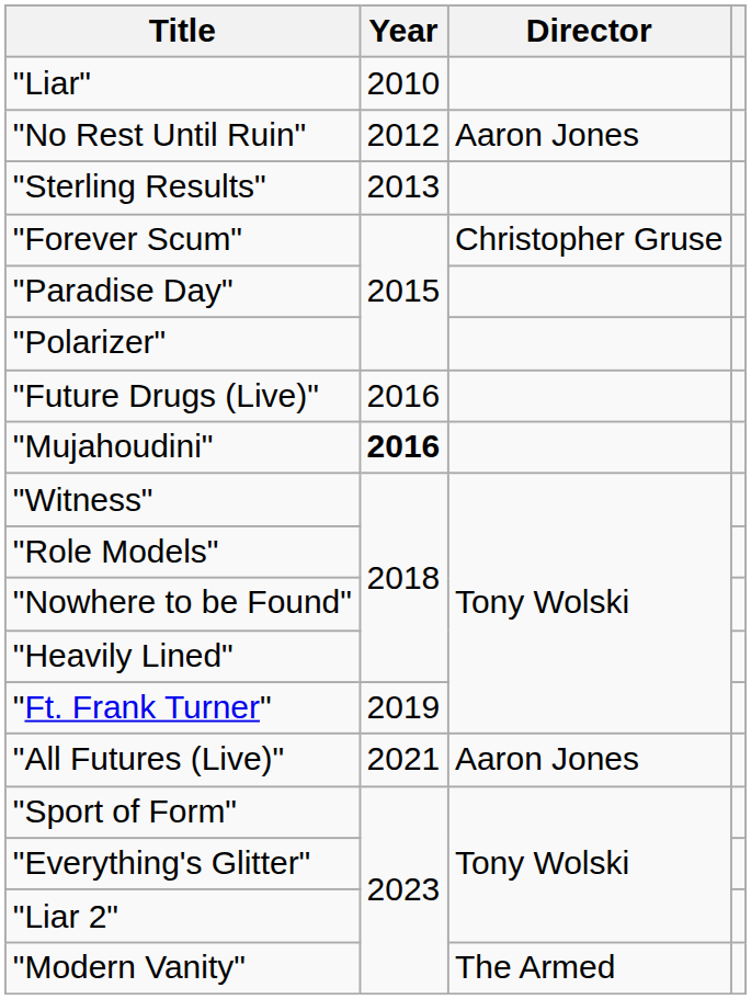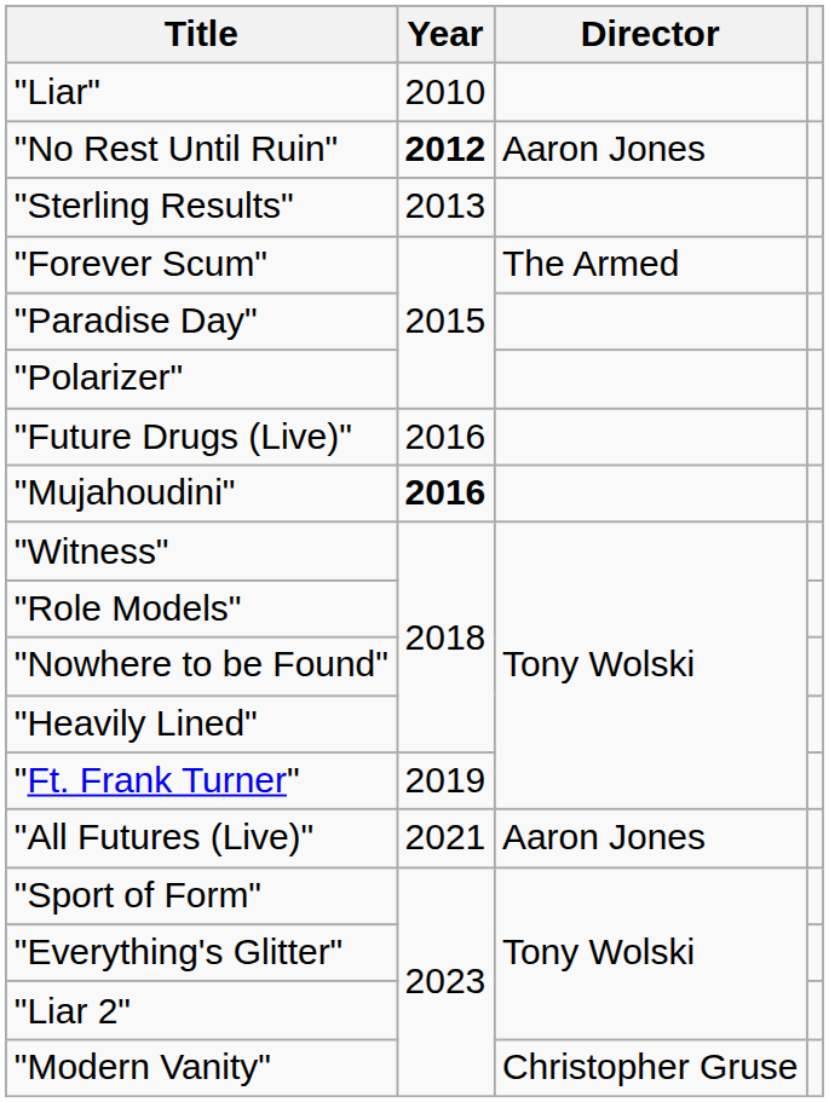"No Rest Until Ruin" | Year: normal -> bold
"Forever Scum" | Director: Christopher Gruse -> The Armed
"Modern Vanity" | Director: The Armed -> Christopher Gruse
